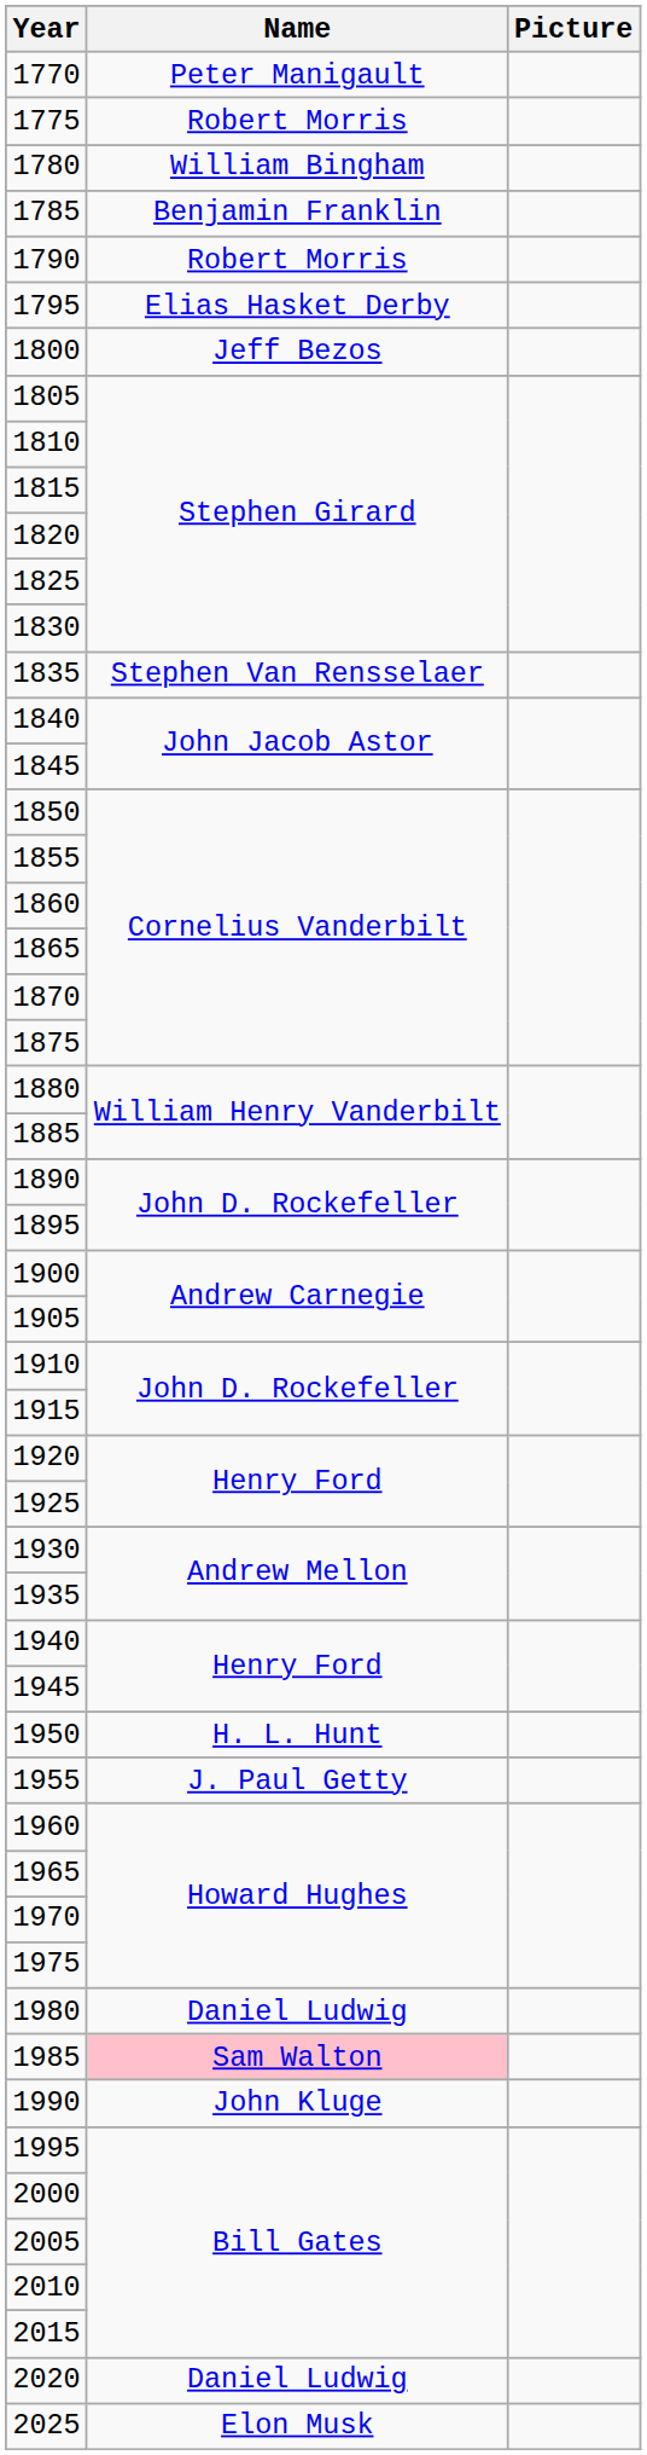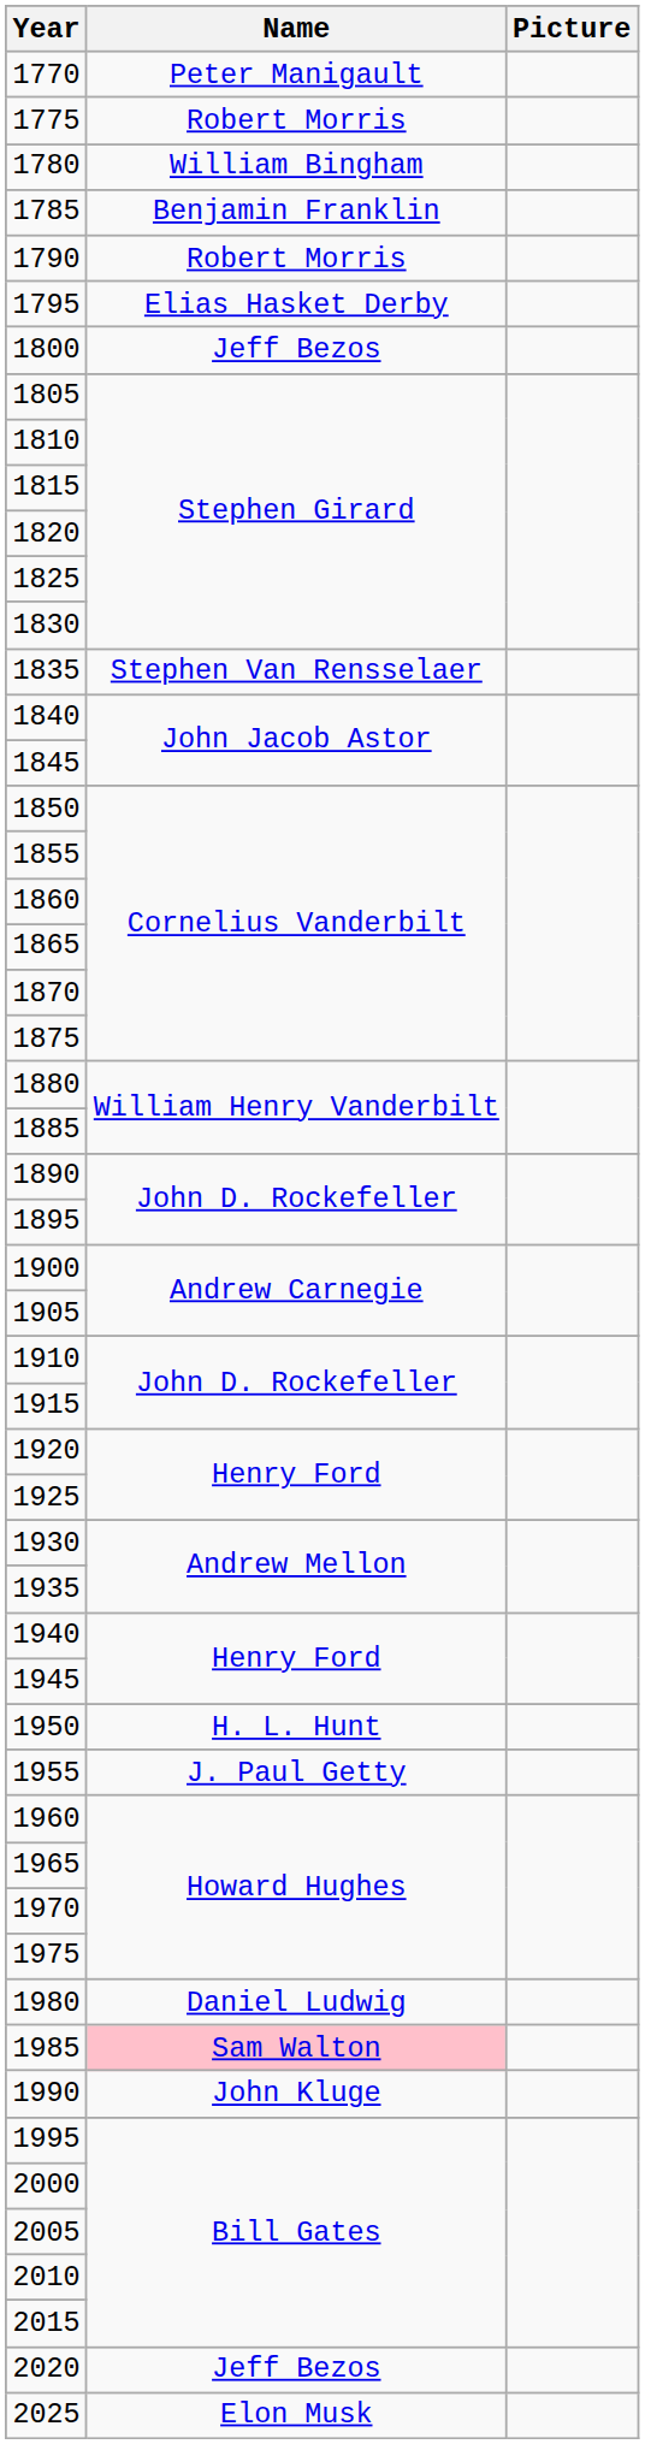2020 | Name: Daniel Ludwig -> Jeff Bezos
